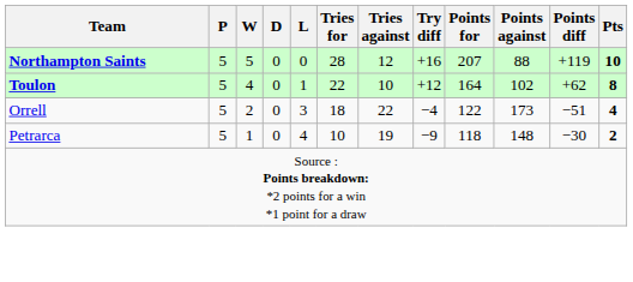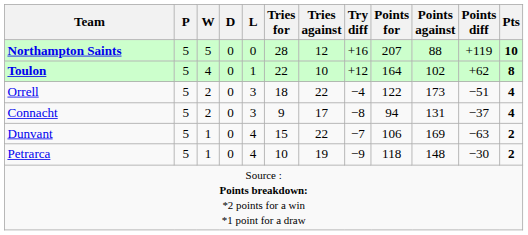+ row: Connacht | 5 | 2 | 0 | 3 | 9 | 17 | −8 | 94 | 131 | −37 | 4
+ row: Dunvant | 5 | 1 | 0 | 4 | 15 | 22 | −7 | 106 | 169 | −63 | 2
